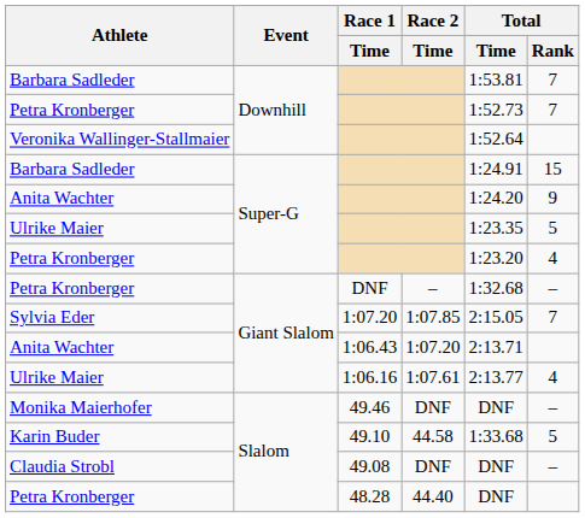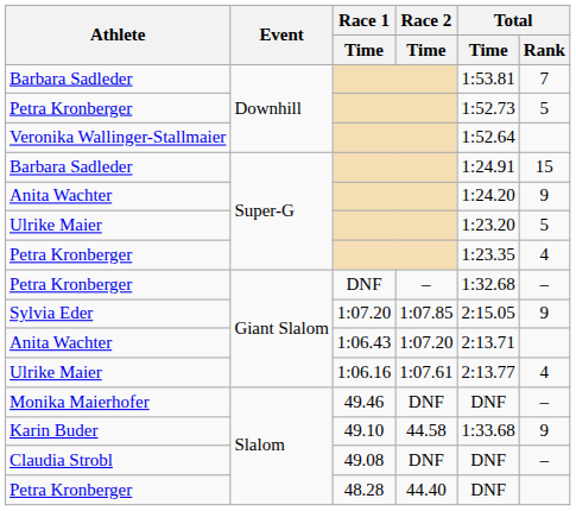Petra Kronberger / Downhill | Total / Rank: 7 -> 5
Ulrike Maier / Super-G | Total / Time: 1:23.35 -> 1:23.20
Petra Kronberger / Super-G | Total / Time: 1:23.20 -> 1:23.35
Sylvia Eder | Total / Rank: 7 -> 9
Karin Buder | Total / Rank: 5 -> 9
